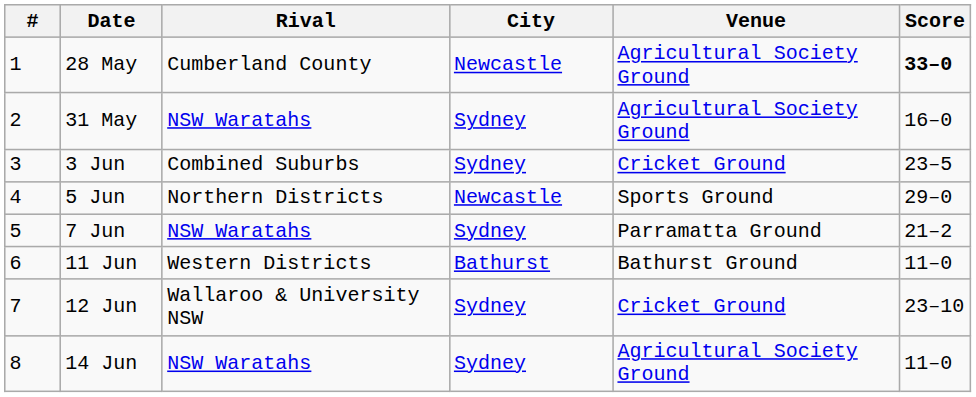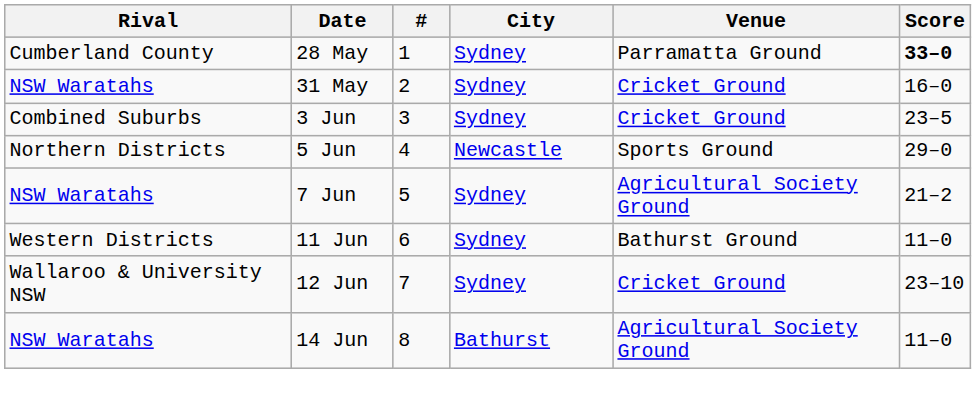columns swapped: # <-> Rival
28 May | City: Newcastle -> Sydney
28 May | Venue: Agricultural Society Ground -> Parramatta Ground
31 May | Venue: Agricultural Society Ground -> Cricket Ground
7 Jun | Venue: Parramatta Ground -> Agricultural Society Ground
11 Jun | City: Bathurst -> Sydney
14 Jun | City: Sydney -> Bathurst
